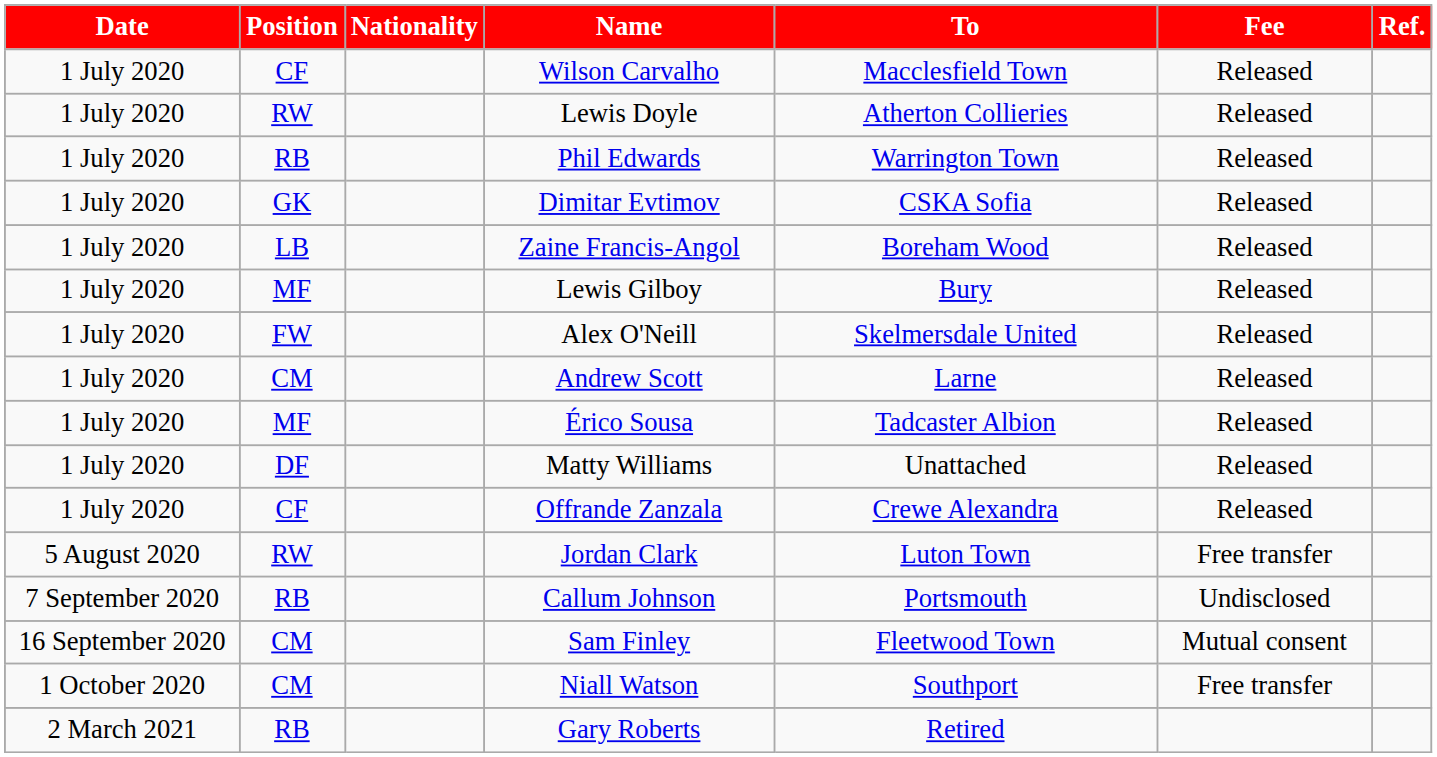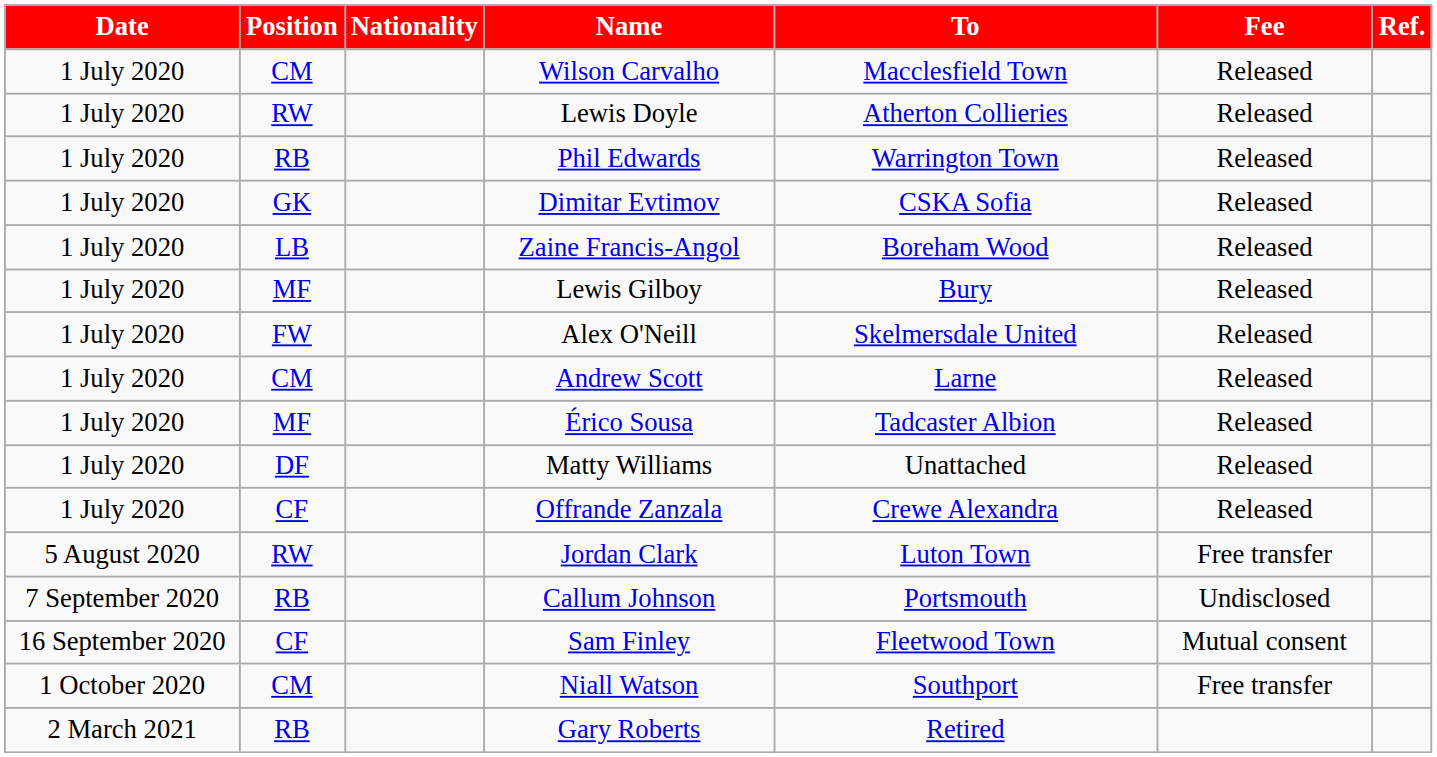Wilson Carvalho | Position: CF -> CM
Sam Finley | Position: CM -> CF
